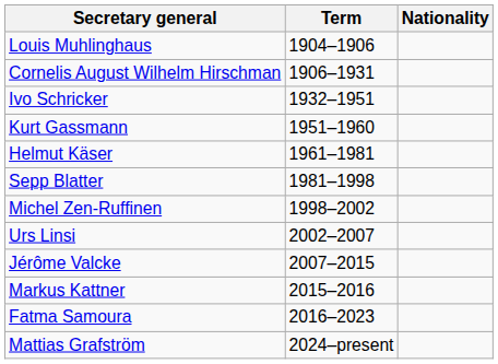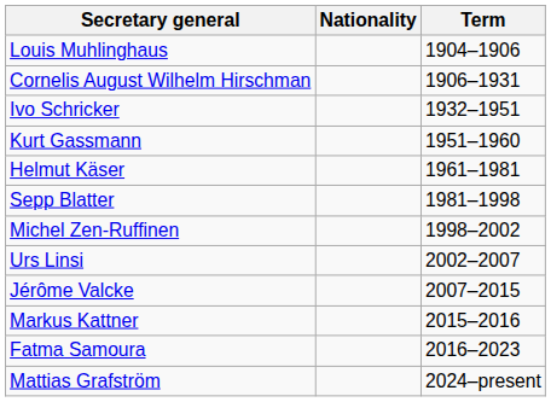columns swapped: Nationality <-> Term
